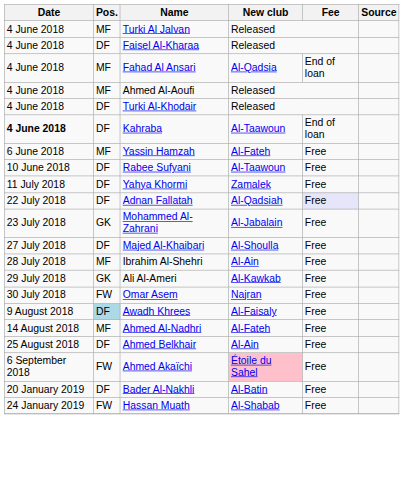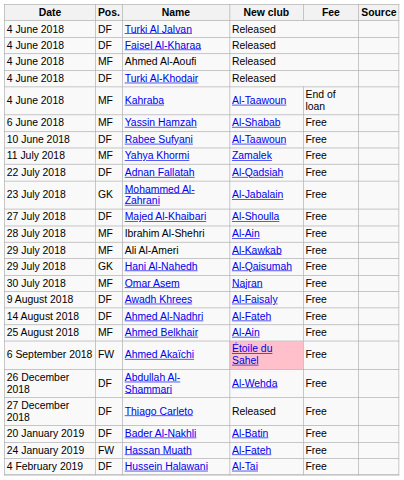Turki Al Jalvan | Pos.: MF -> DF
- row: 4 June 2018 | MF | Fahad Al Ansari | Al-Qadsia | End of loan
Kahraba | Date: bold -> normal
Kahraba | Pos.: DF -> MF
Yassin Hamzah | New club: Al-Fateh -> Al-Shabab
Yahya Khormi | Pos.: DF -> MF
Adnan Fallatah | Fee: lavender background -> no background
Ali Al-Ameri | Pos.: GK -> MF
+ row: 29 July 2018 | GK | Hani Al-Nahedh | Al-Qaisumah | Free
Omar Asem | Pos.: FW -> MF
Awadh Khrees | Pos.: lightblue background -> no background
Ahmed Al-Nadhri | Pos.: MF -> DF
Ahmed Belkhair | Pos.: DF -> MF
+ row: 26 December 2018 | DF | Abdullah Al-Shammari | Al-Wehda | Free
+ row: 27 December 2018 | DF | Thiago Carleto | Released | Free
Hassan Muath | New club: Al-Shabab -> Al-Fateh
+ row: 4 February 2019 | DF | Hussein Halawani | Al-Tai | Free
